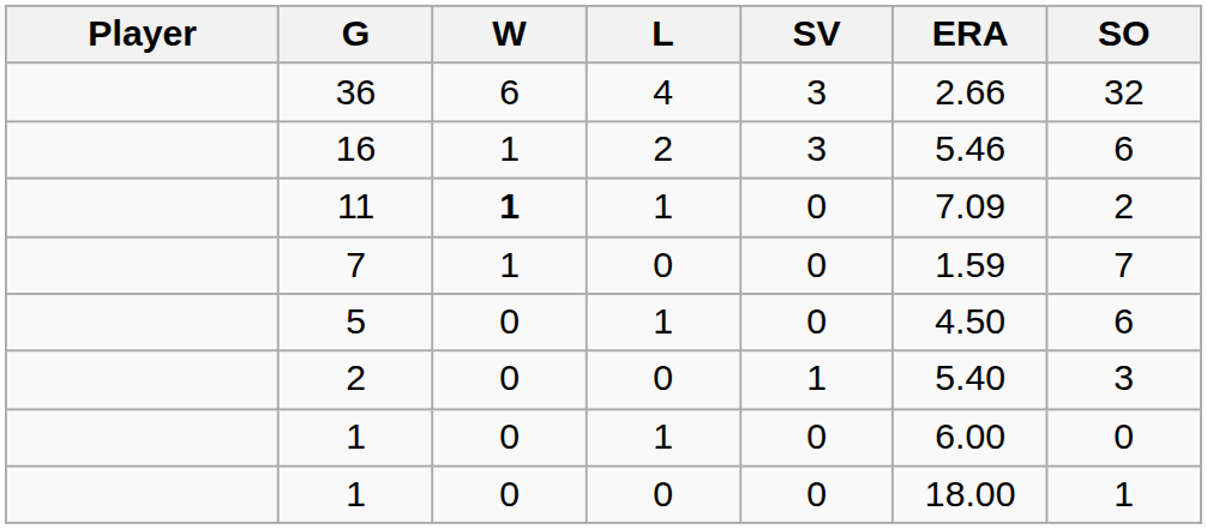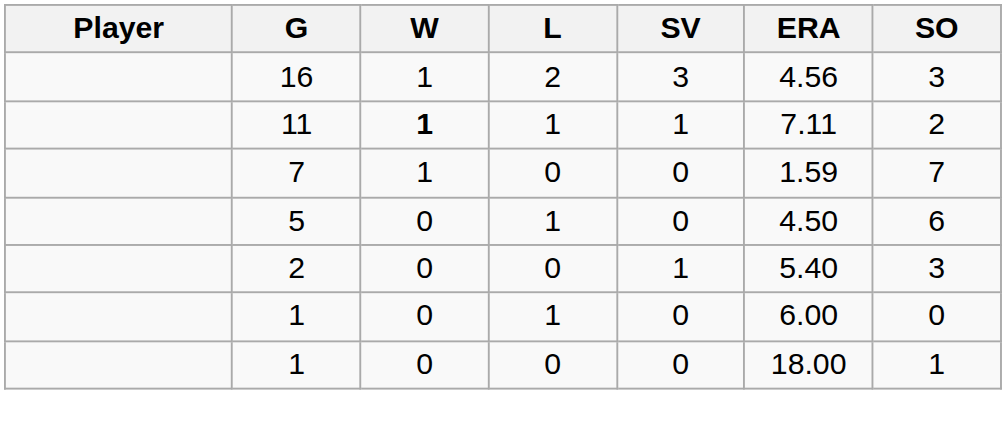- row: 36 | 6 | 4 | 3 | 2.66 | 32
16 | ERA: 5.46 -> 4.56
16 | SO: 6 -> 3
11 | SV: 0 -> 1
11 | ERA: 7.09 -> 7.11
